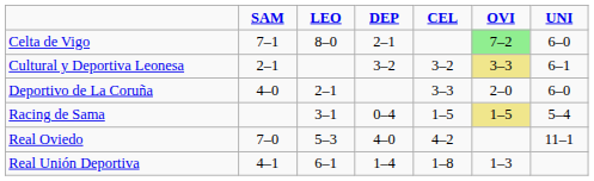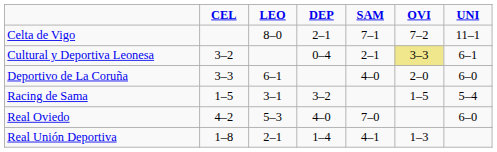columns swapped: CEL <-> SAM
Celta de Vigo | OVI: lightgreen background -> no background
Celta de Vigo | UNI: 6–0 -> 11–1
Cultural y Deportiva Leonesa | DEP: 3–2 -> 0–4
Deportivo de La Coruña | LEO: 2–1 -> 6–1
Racing de Sama | DEP: 0–4 -> 3–2
Racing de Sama | OVI: khaki background -> no background
Real Oviedo | UNI: 11–1 -> 6–0
Real Unión Deportiva | LEO: 6–1 -> 2–1
